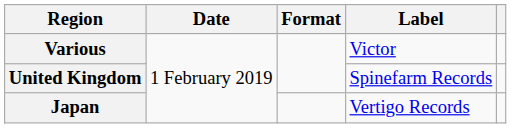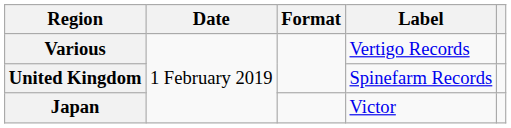Various | Label: Victor -> Vertigo Records
Japan | Label: Vertigo Records -> Victor
